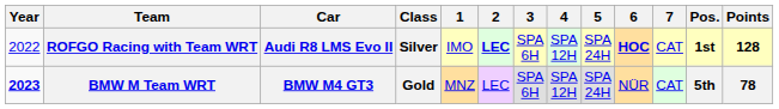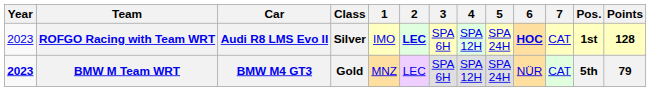ROFGO Racing with Team WRT | Year: 2022 -> 2023
BMW M Team WRT | Points: 78 -> 79
